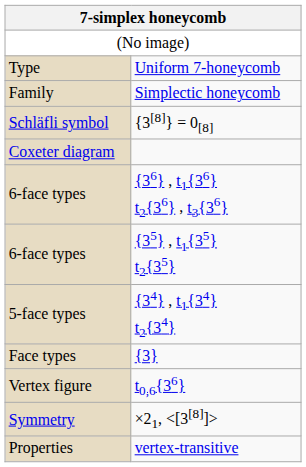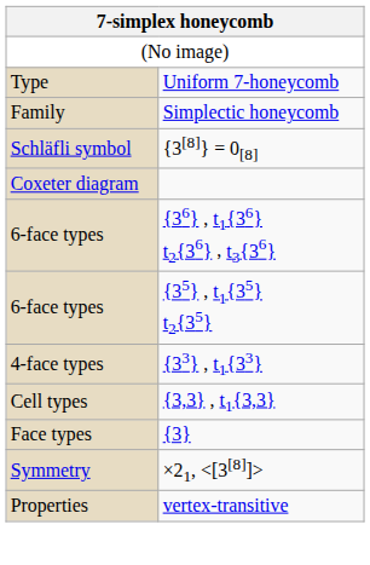- row: 5-face types | {34} , t1{34} t2{34}
+ row: 4-face types | {33} , t1{33}
+ row: Cell types | {3,3} , t1{3,3}
- row: Vertex figure | t0,6{36}
